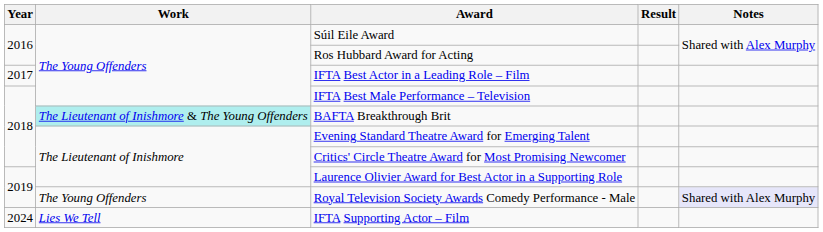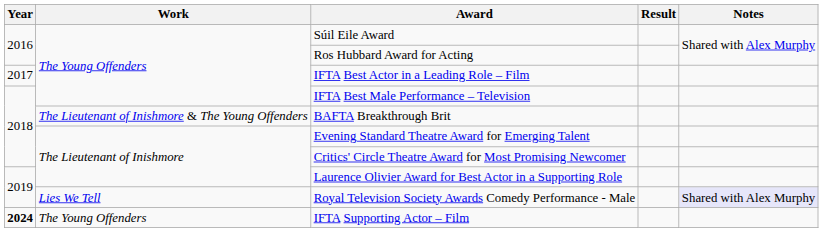BAFTA Breakthrough Brit | Work: paleturquoise background -> no background
Royal Television Society Awards Comedy Performance - Male | Work: The Young Offenders -> Lies We Tell
IFTA Supporting Actor – Film | Year: normal -> bold
IFTA Supporting Actor – Film | Work: Lies We Tell -> The Young Offenders
